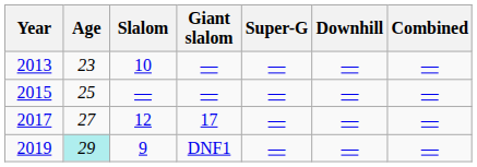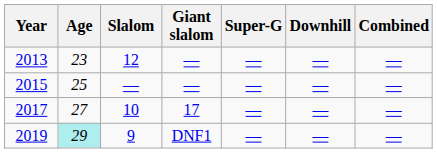2013 | Slalom: 10 -> 12
2017 | Slalom: 12 -> 10
